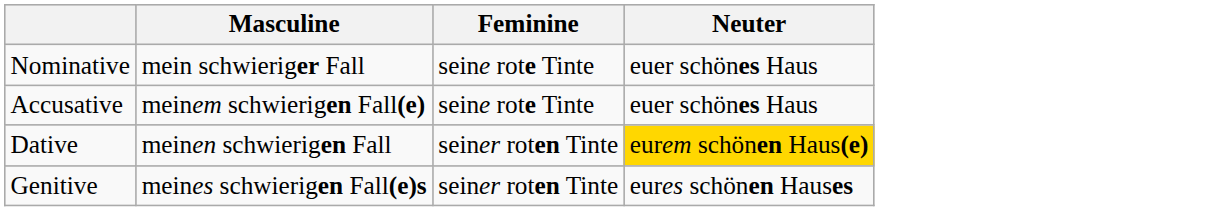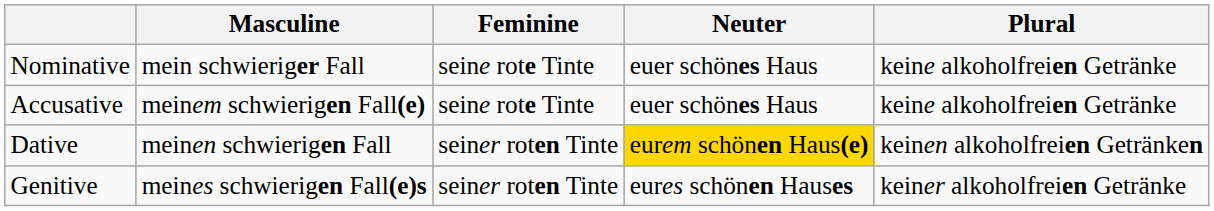+ column: Plural | keine alkoholfreien Getränke | keine alkoholfreien Getränke | keinen alkoholfreien Getränken | keiner alkoholfreien Getränke
